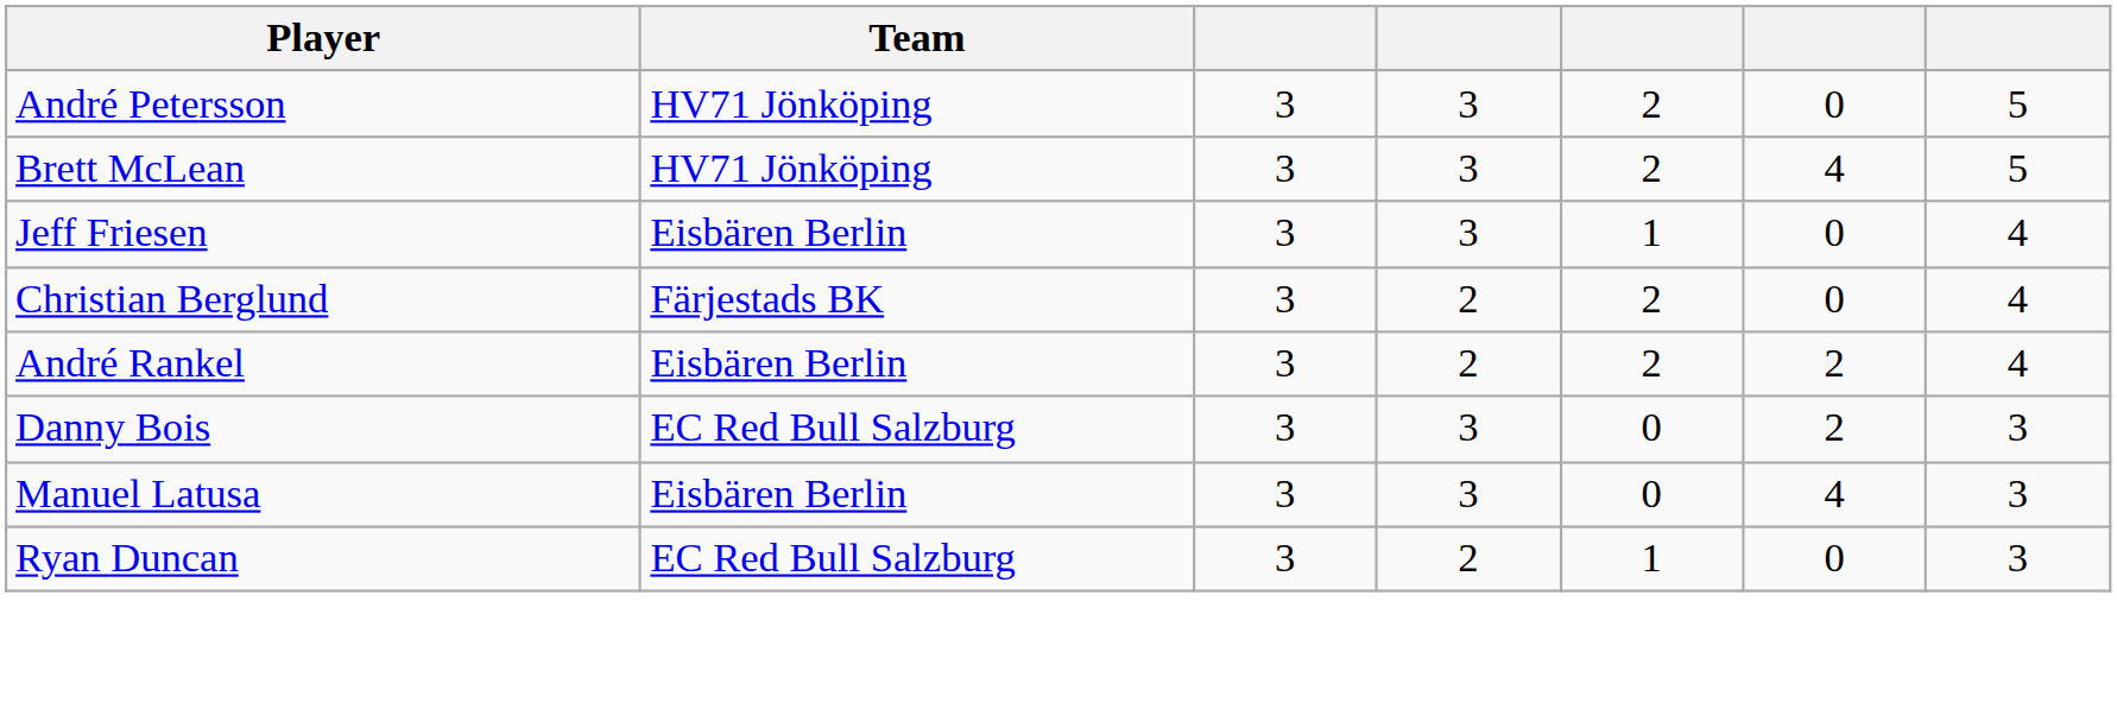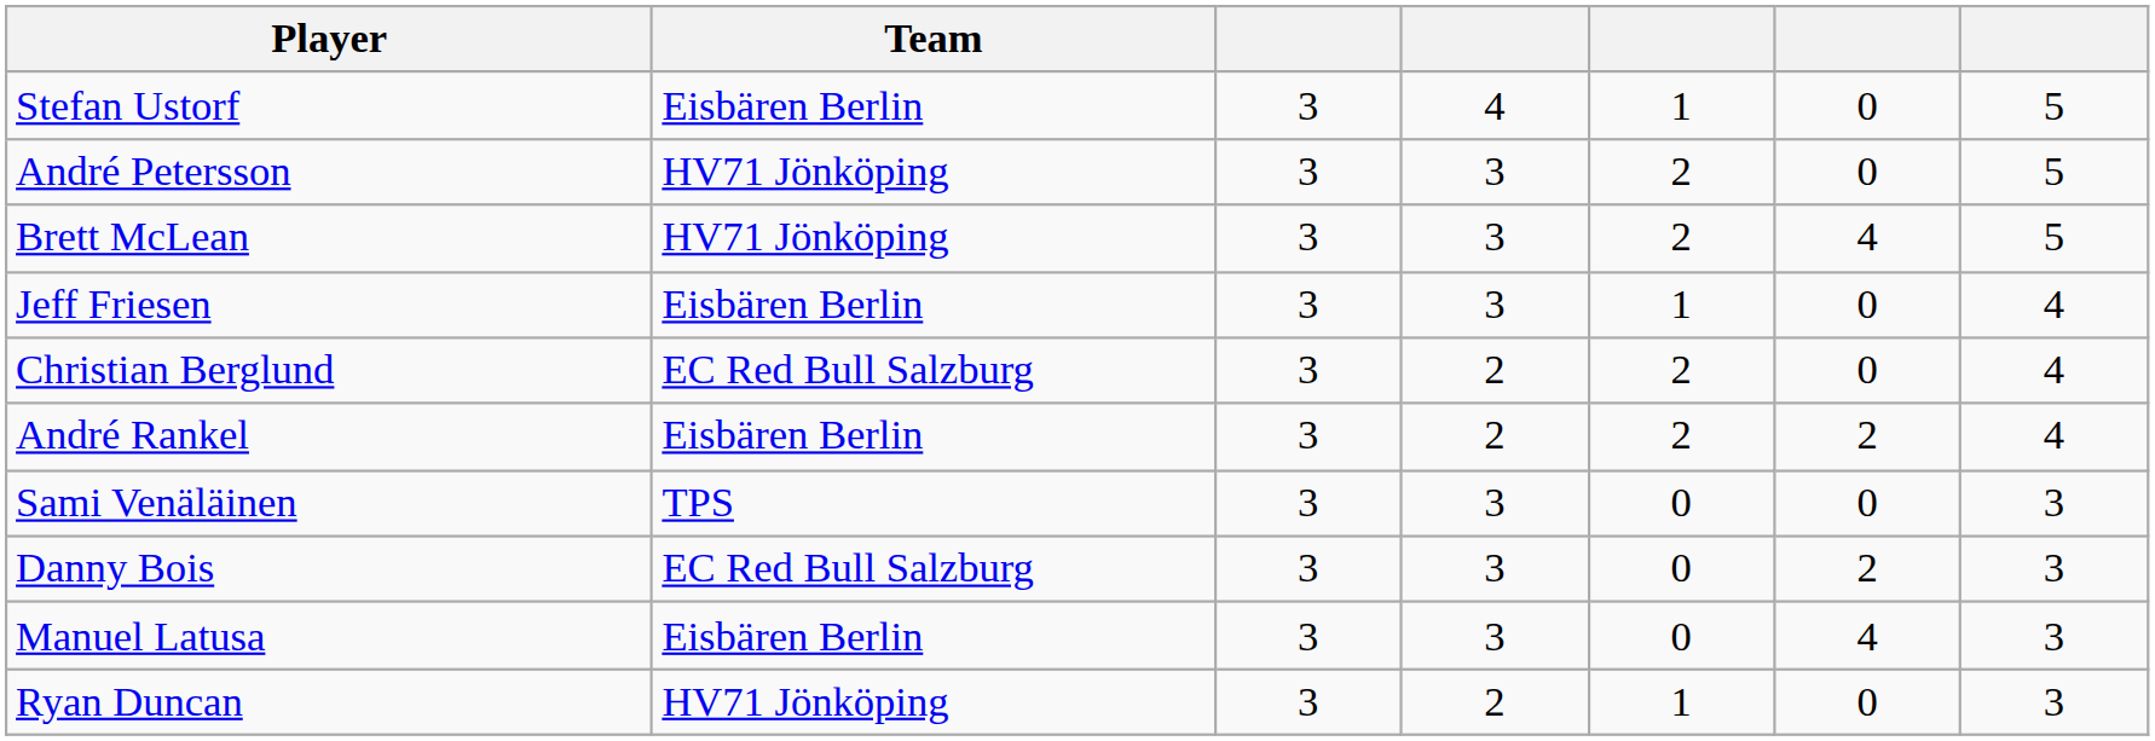+ row: Stefan Ustorf | Eisbären Berlin | 3 | 4 | 1 | 0 | 5
Christian Berglund | Team: Färjestads BK -> EC Red Bull Salzburg
+ row: Sami Venäläinen | TPS | 3 | 3 | 0 | 0 | 3
Ryan Duncan | Team: EC Red Bull Salzburg -> HV71 Jönköping
